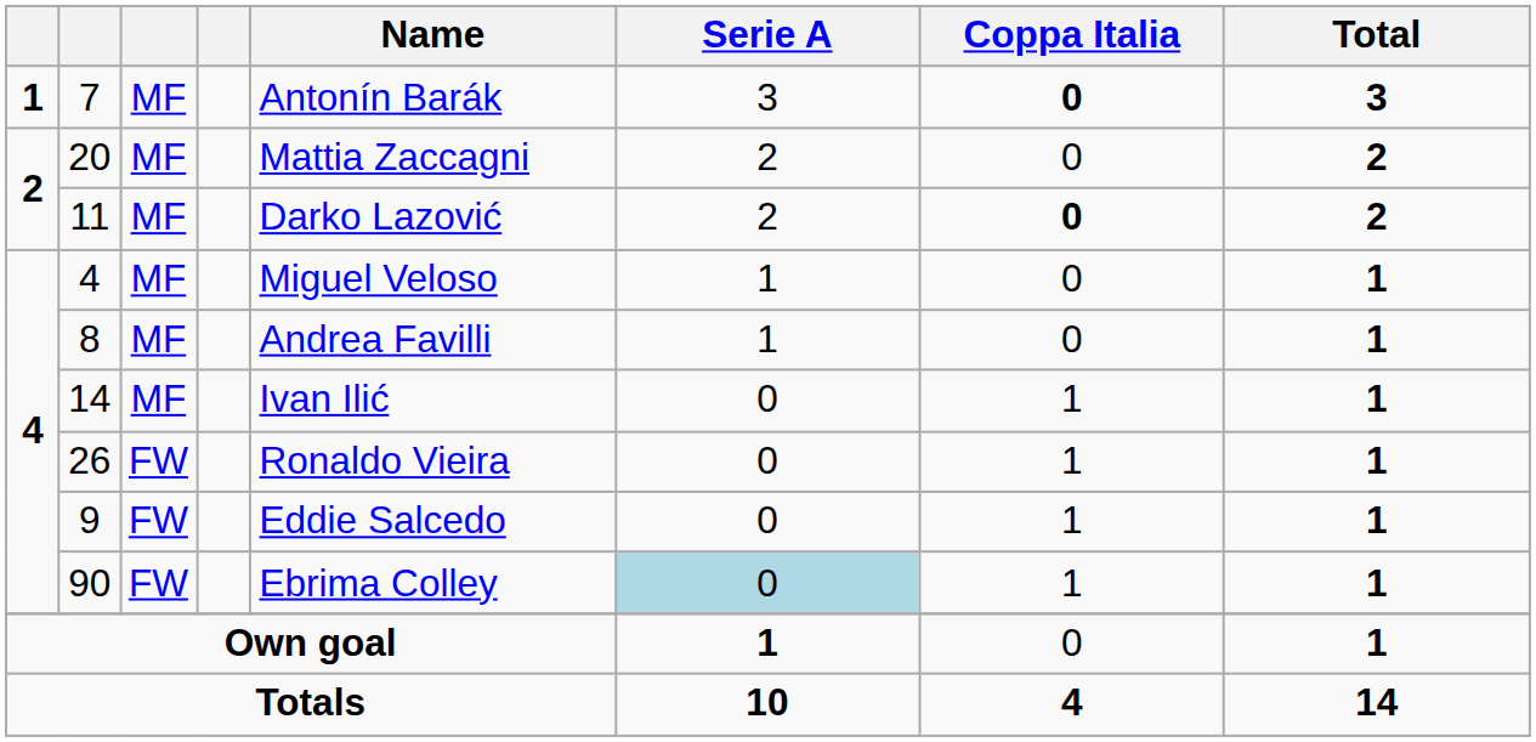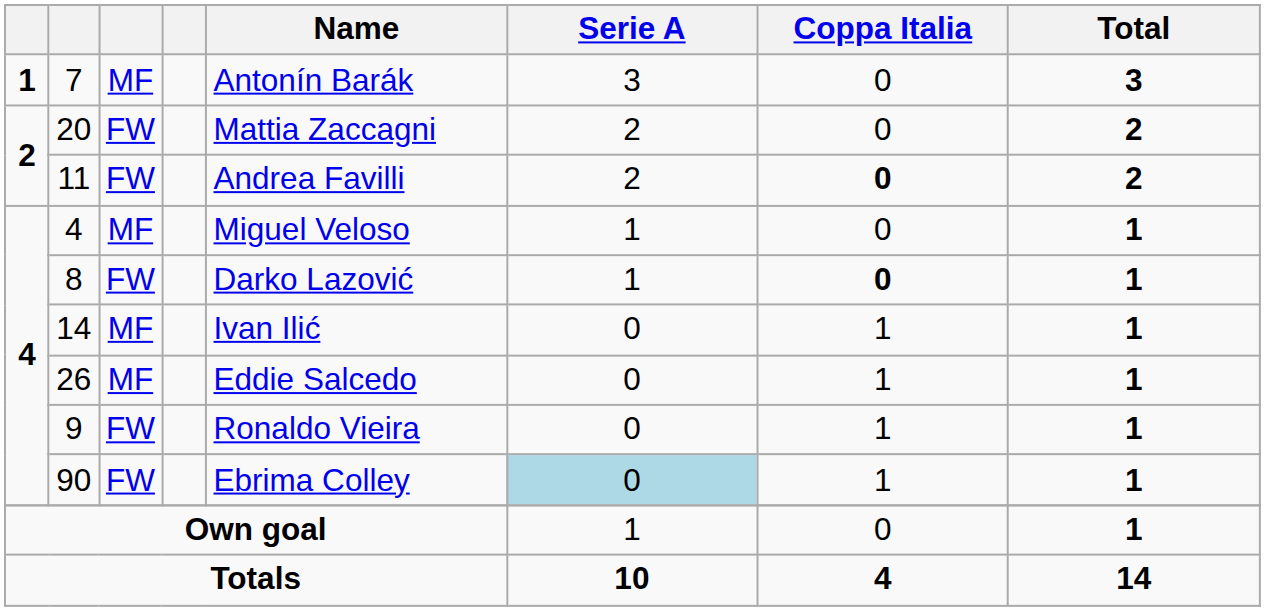7 | Coppa Italia: bold -> normal
20 | column 3: MF -> FW
11 | column 3: MF -> FW
11 | Name: Darko Lazović -> Andrea Favilli
8 | column 3: MF -> FW
8 | Name: Andrea Favilli -> Darko Lazović
8 | Coppa Italia: normal -> bold
26 | column 3: FW -> MF
26 | Name: Ronaldo Vieira -> Eddie Salcedo
9 | Name: Eddie Salcedo -> Ronaldo Vieira
Own goal | Serie A: bold -> normal
